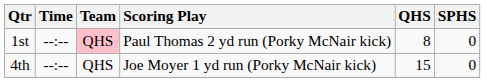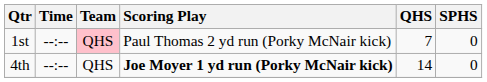1st | QHS: 8 -> 7
4th | Scoring Play: normal -> bold
4th | QHS: 15 -> 14
